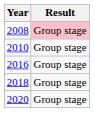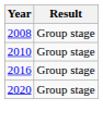2008 | Result: pink background -> no background
- row: 2018 | Group stage
